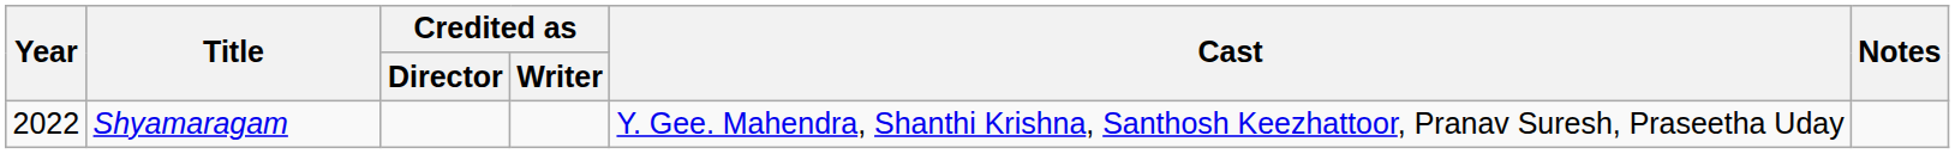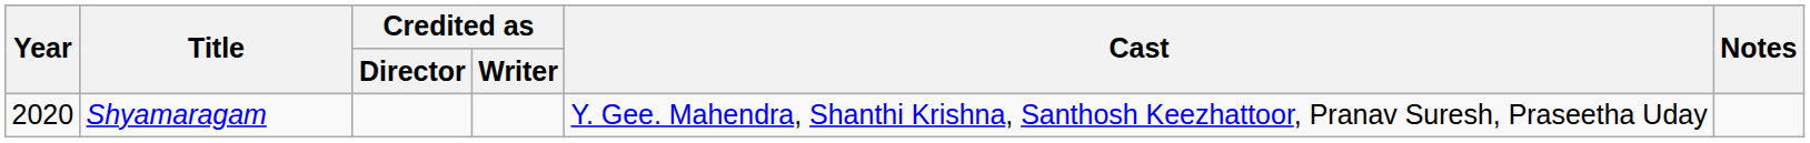Shyamaragam | Year: 2022 -> 2020
